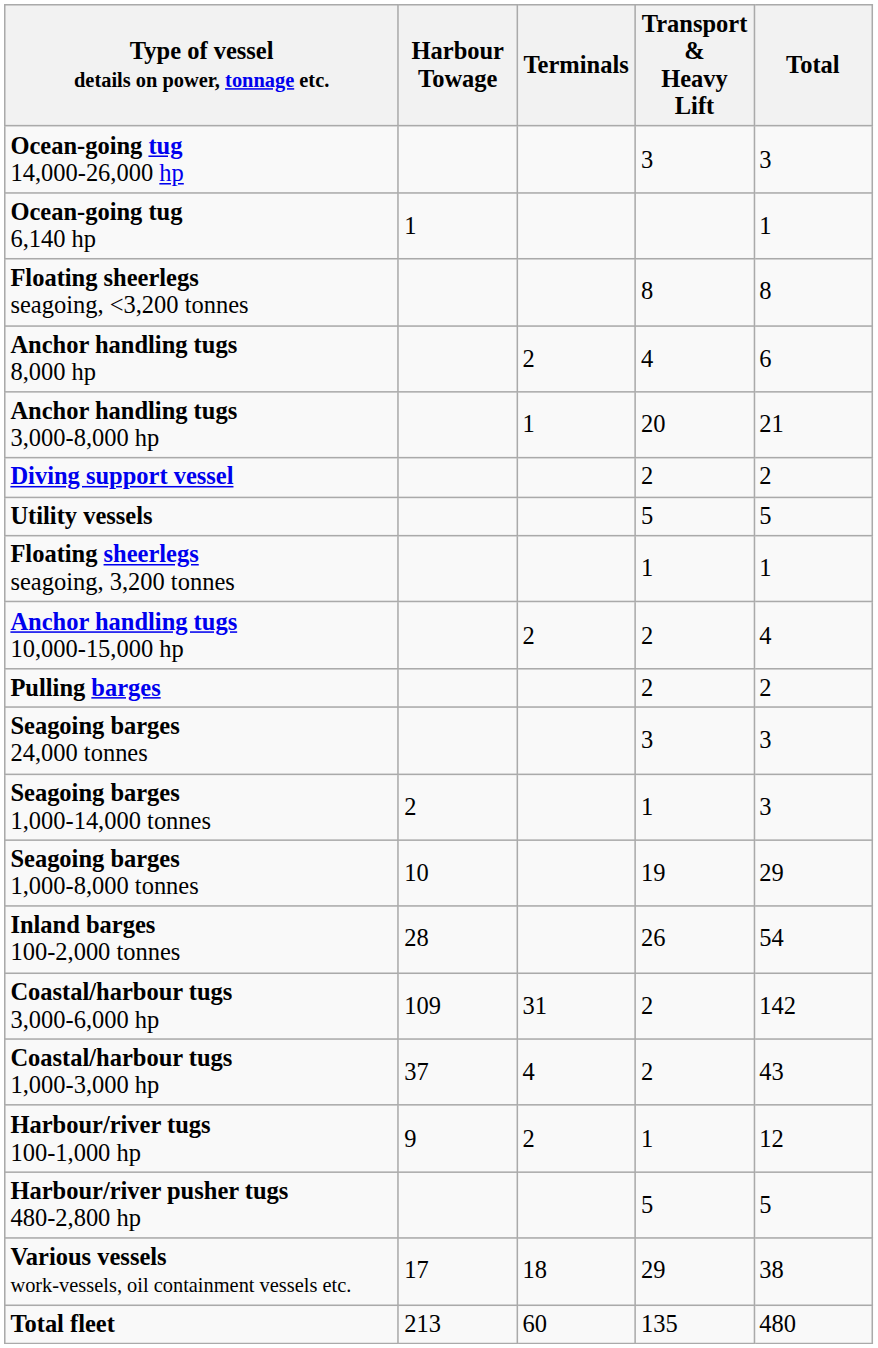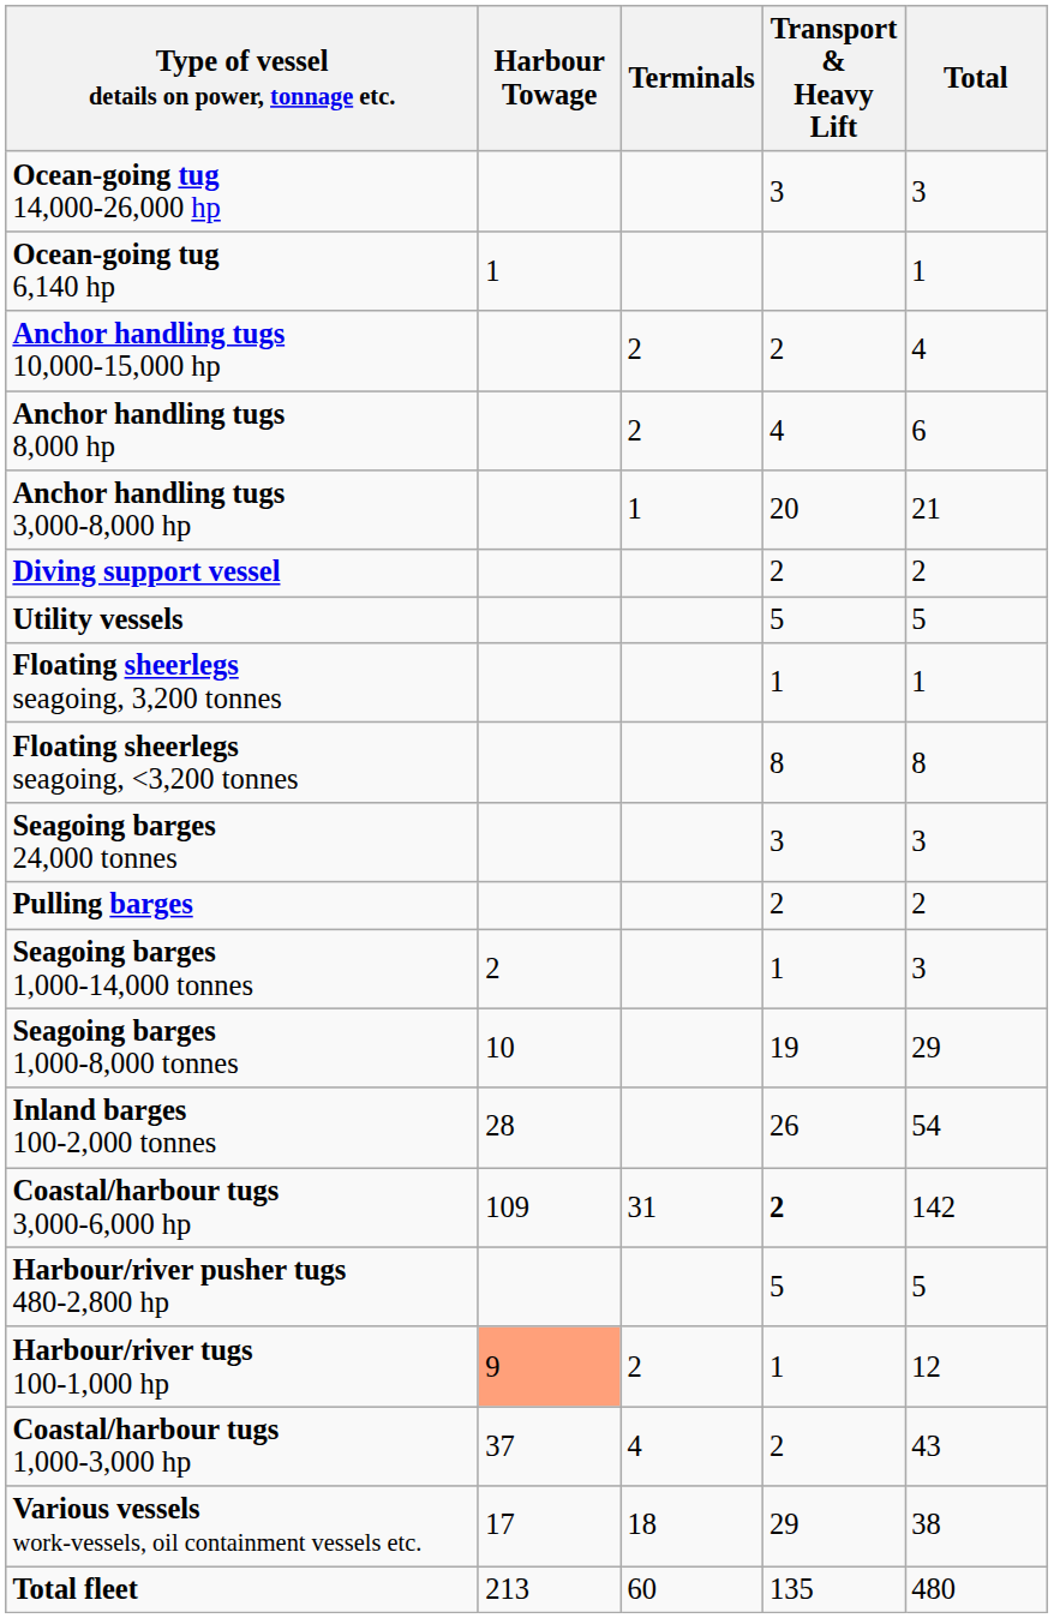rows swapped: Anchor handling tugs 10,000-15,000 hp <-> Floating sheerlegs seagoing, <3,200 tonnes
rows swapped: Pulling barges <-> Seagoing barges 24,000 tonnes
Coastal/harbour tugs 3,000-6,000 hp | Transport & Heavy Lift: normal -> bold
rows swapped: Coastal/harbour tugs 1,000-3,000 hp <-> Harbour/river pusher tugs 480-2,800 hp
Harbour/river tugs 100-1,000 hp | Harbour Towage: no background -> lightsalmon background
